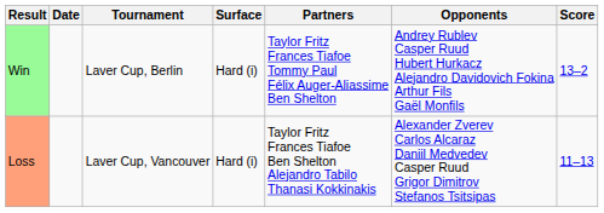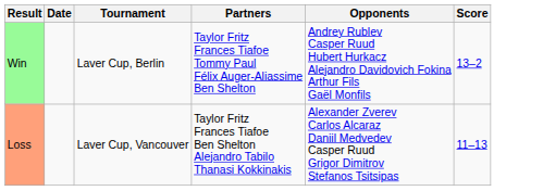- column: Surface | Hard (i) | Hard (i)
